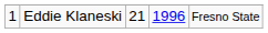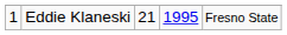Eddie Klaneski | column 4: 1996 -> 1995
